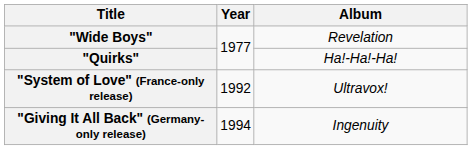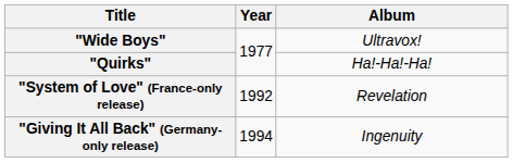"Wide Boys" | Album: Revelation -> Ultravox!
"System of Love" (France-only release) | Album: Ultravox! -> Revelation
